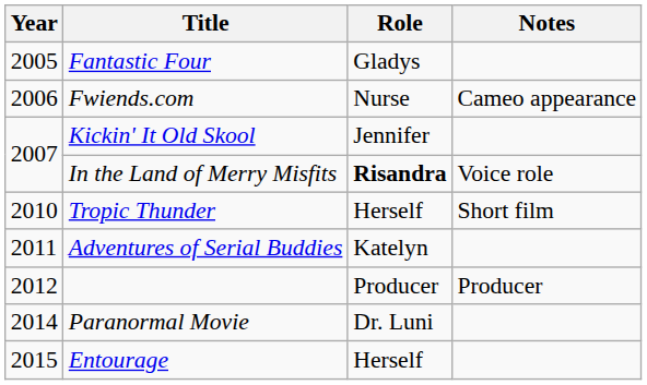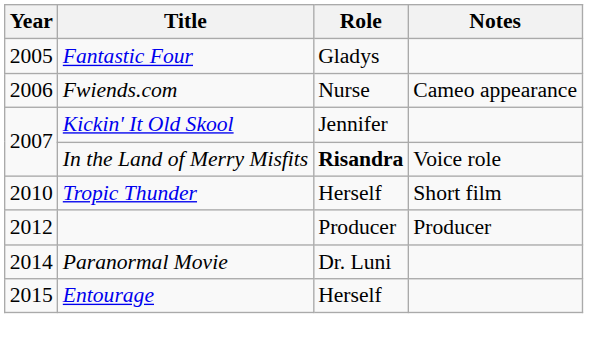- row: 2011 | Adventures of Serial Buddies | Katelyn
